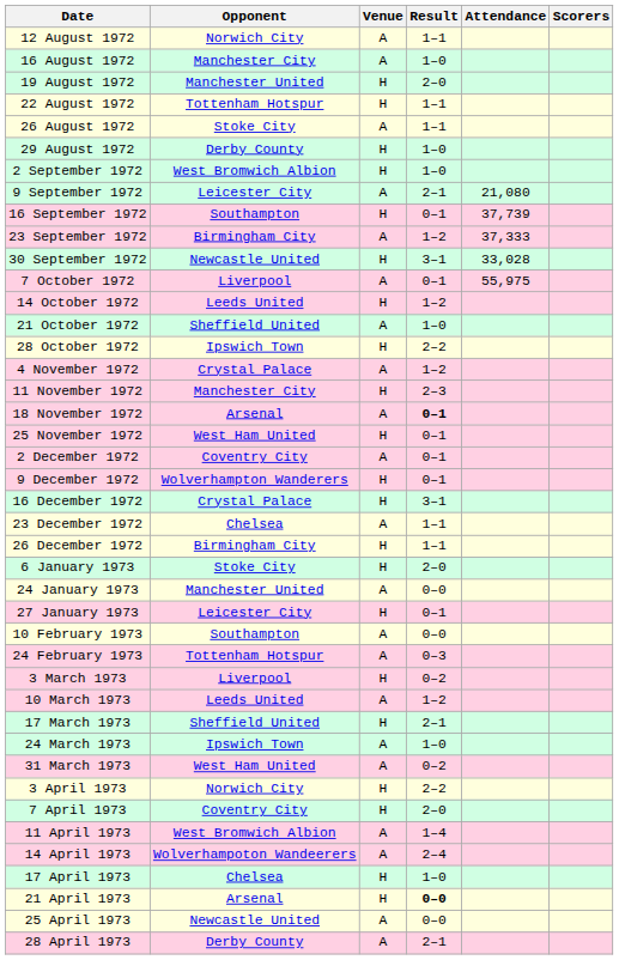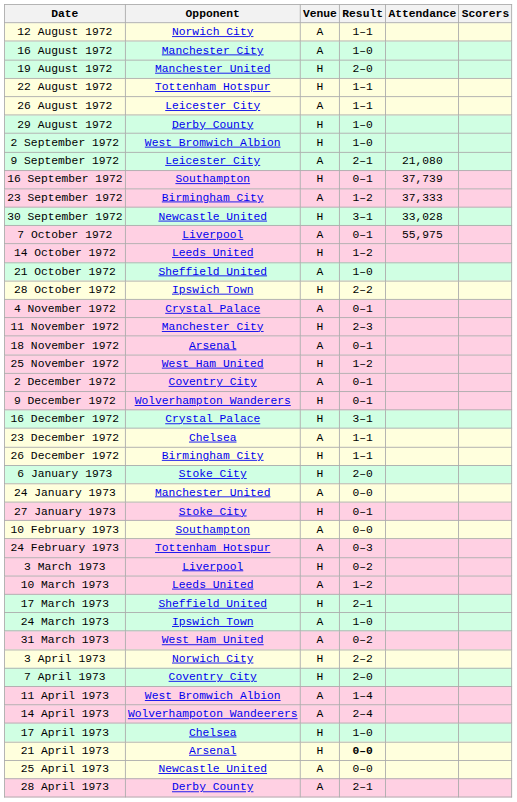26 August 1972 | Opponent: Stoke City -> Leicester City
4 November 1972 | Result: 1–2 -> 0–1
18 November 1972 | Result: bold -> normal
25 November 1972 | Result: 0–1 -> 1–2
27 January 1973 | Opponent: Leicester City -> Stoke City
